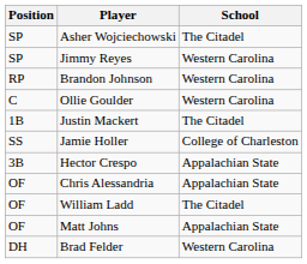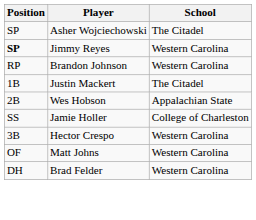Jimmy Reyes | Position: normal -> bold
- row: C | Ollie Goulder | Western Carolina
+ row: 2B | Wes Hobson | Appalachian State
Hector Crespo | School: Appalachian State -> Western Carolina
- row: OF | Chris Alessandria | Appalachian State
- row: OF | William Ladd | The Citadel
Matt Johns | School: Appalachian State -> Western Carolina
